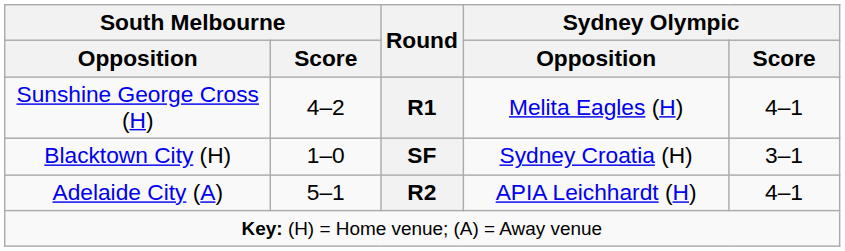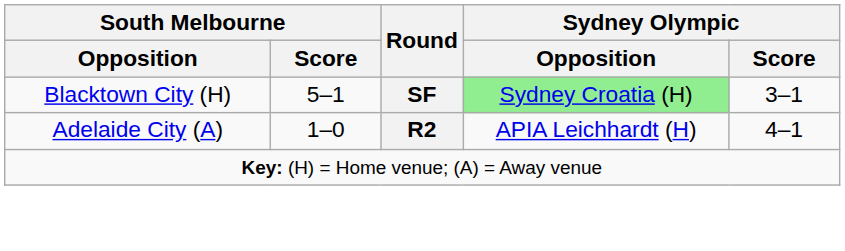- row: Sunshine George Cross (H) | 4–2 | R1 | Melita Eagles (H) | 4–1
Blacktown City (H) | South Melbourne / Score: 1–0 -> 5–1
Blacktown City (H) | Sydney Olympic / Opposition: no background -> lightgreen background
Adelaide City (A) | South Melbourne / Score: 5–1 -> 1–0
